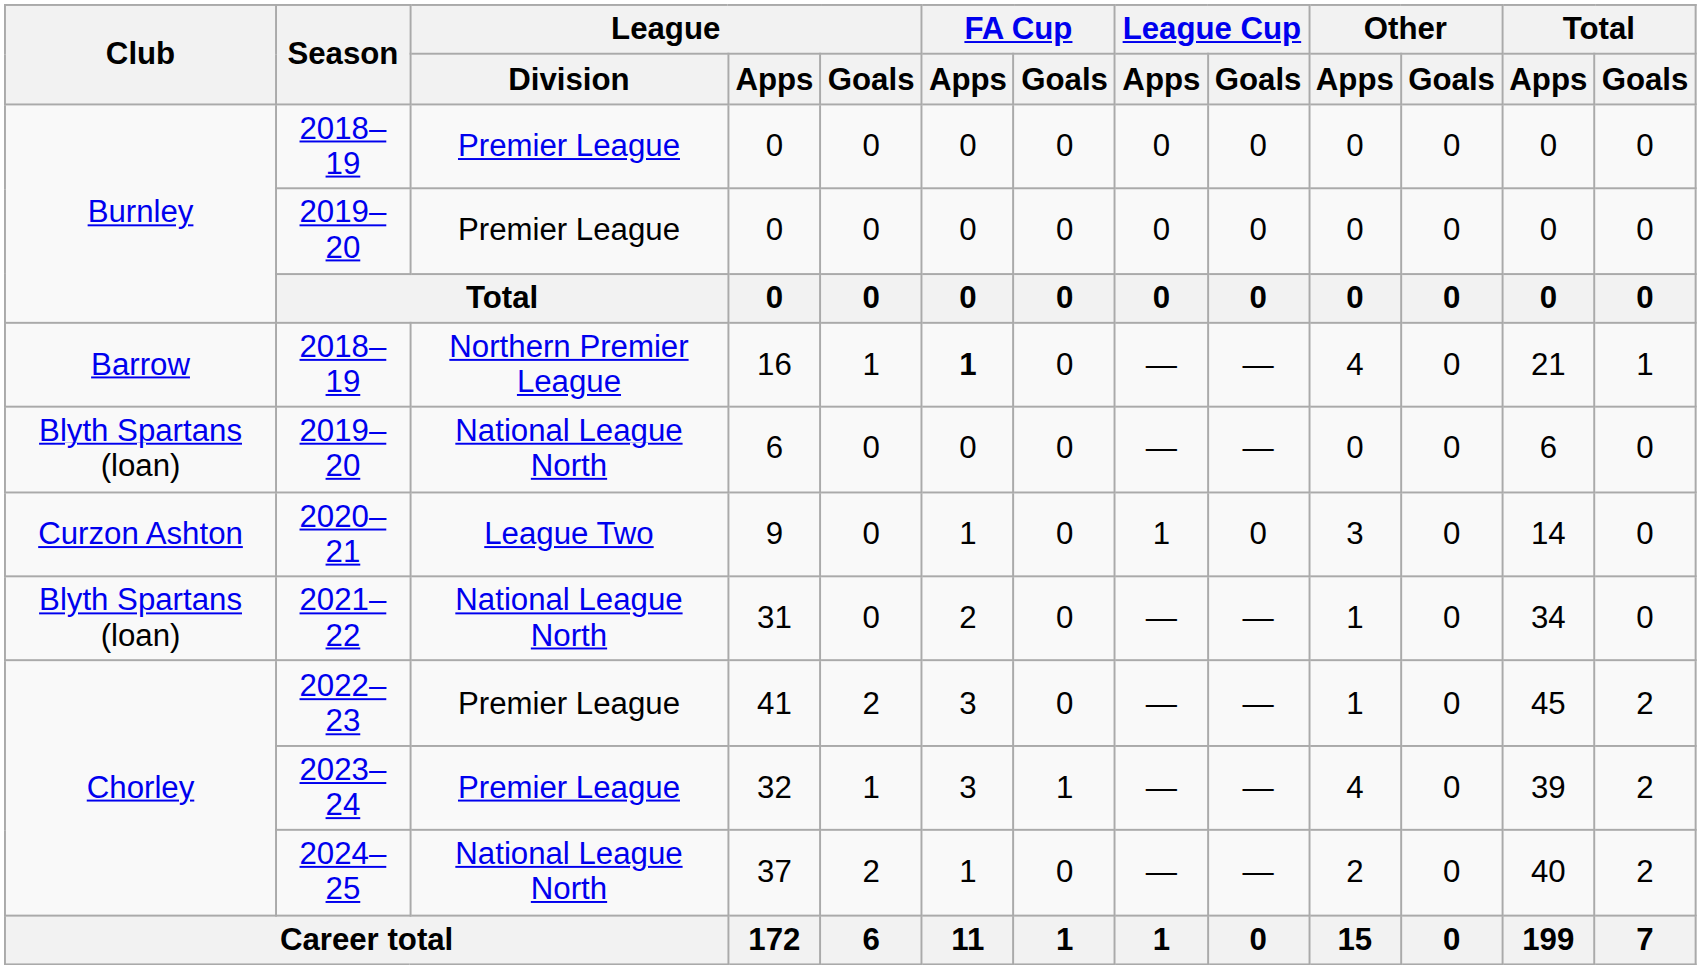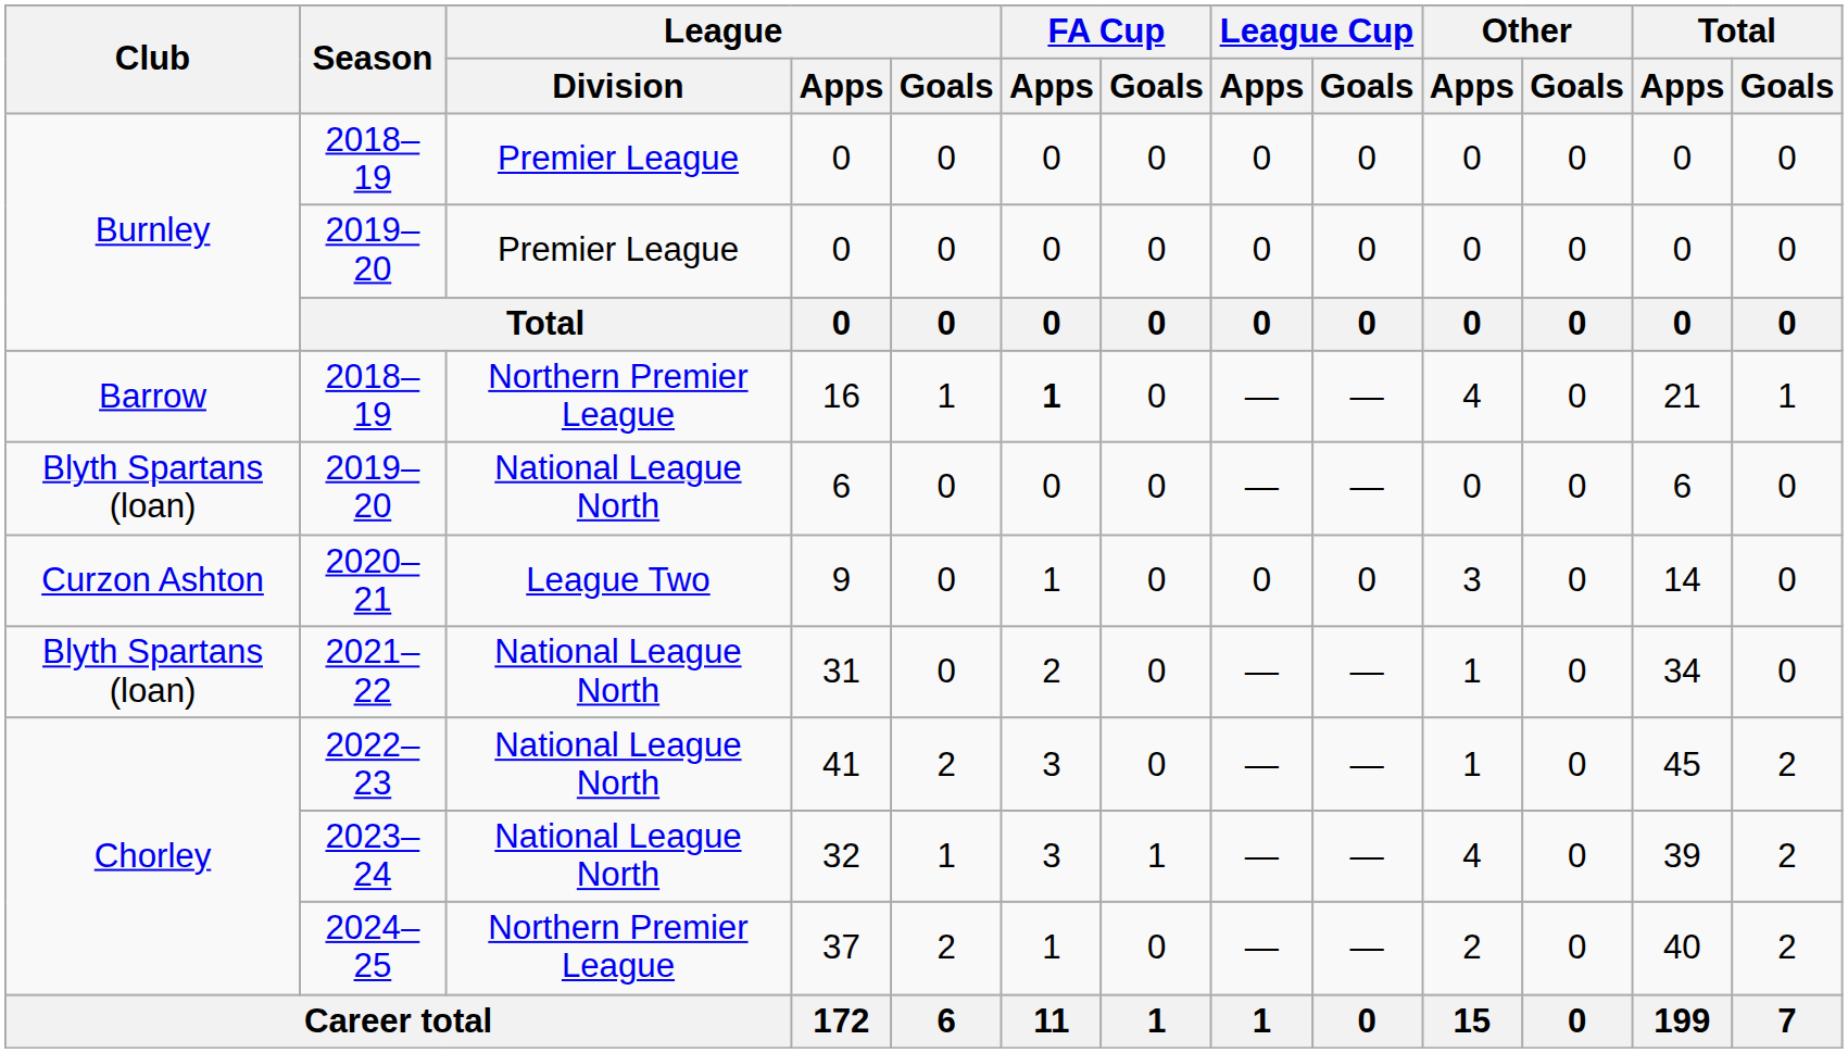9 | League Cup / Apps: 1 -> 0
41 | League / Division: Premier League -> National League North
32 | League / Division: Premier League -> National League North
37 | League / Division: National League North -> Northern Premier League
